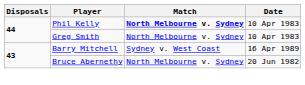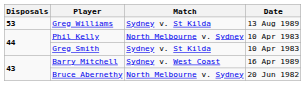+ row: 53 | Greg Williams | Sydney v. St Kilda | 13 Aug 1989
Phil Kelly | Match: bold -> normal
Greg Smith | Match: North Melbourne v. Sydney -> Sydney v. St Kilda
